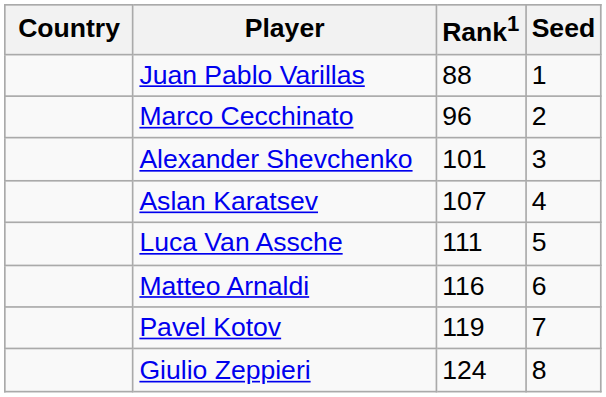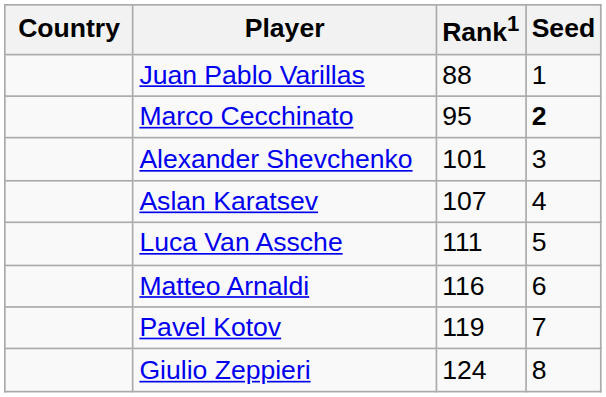Marco Cecchinato | Rank1: 96 -> 95
Marco Cecchinato | Seed: normal -> bold
